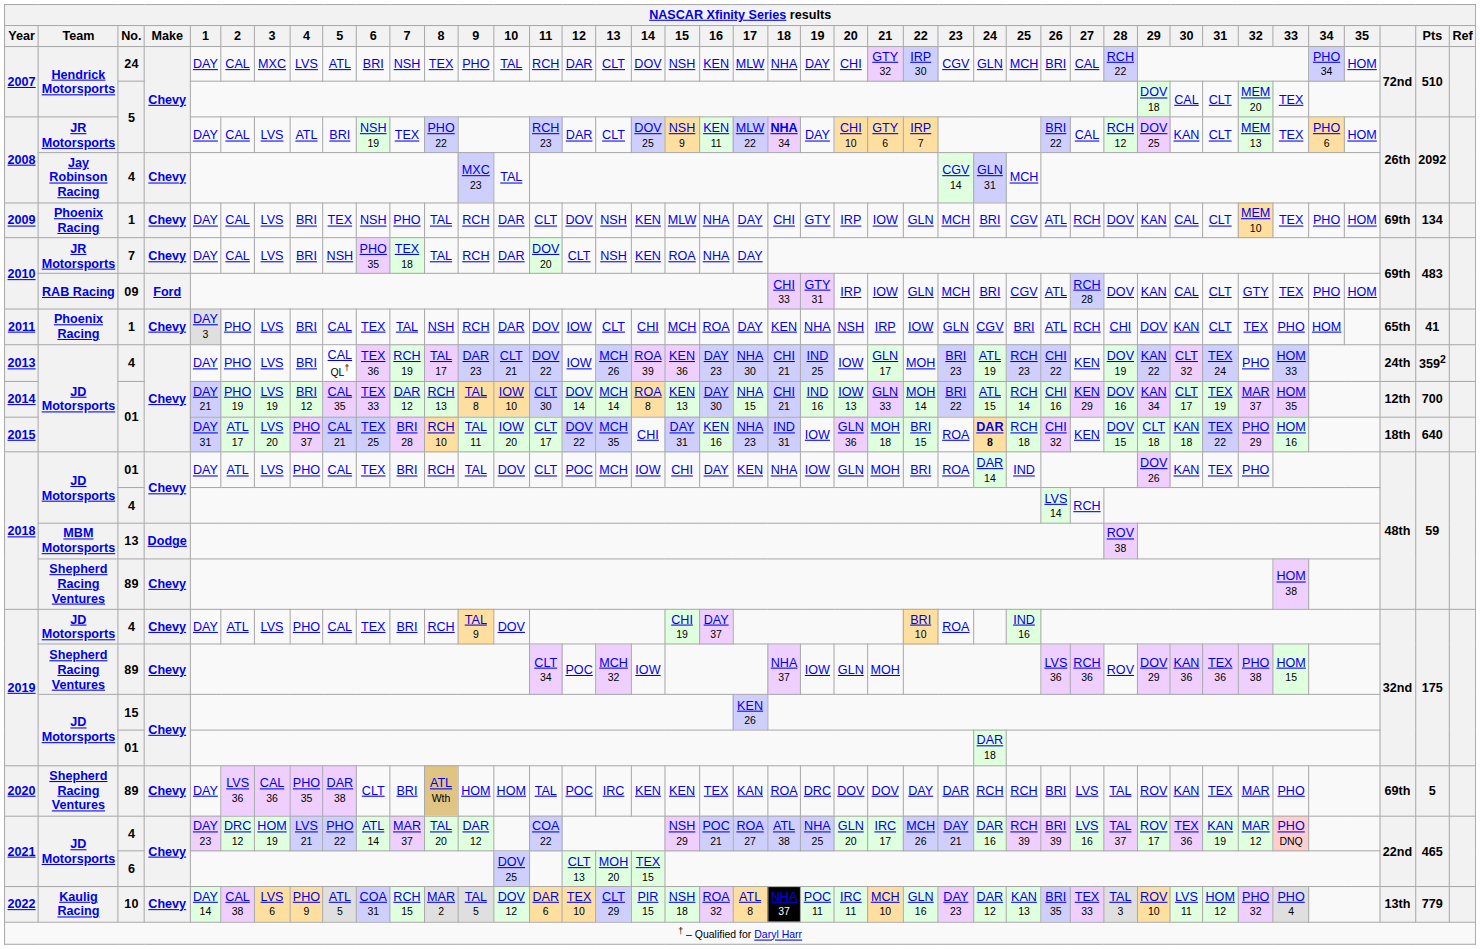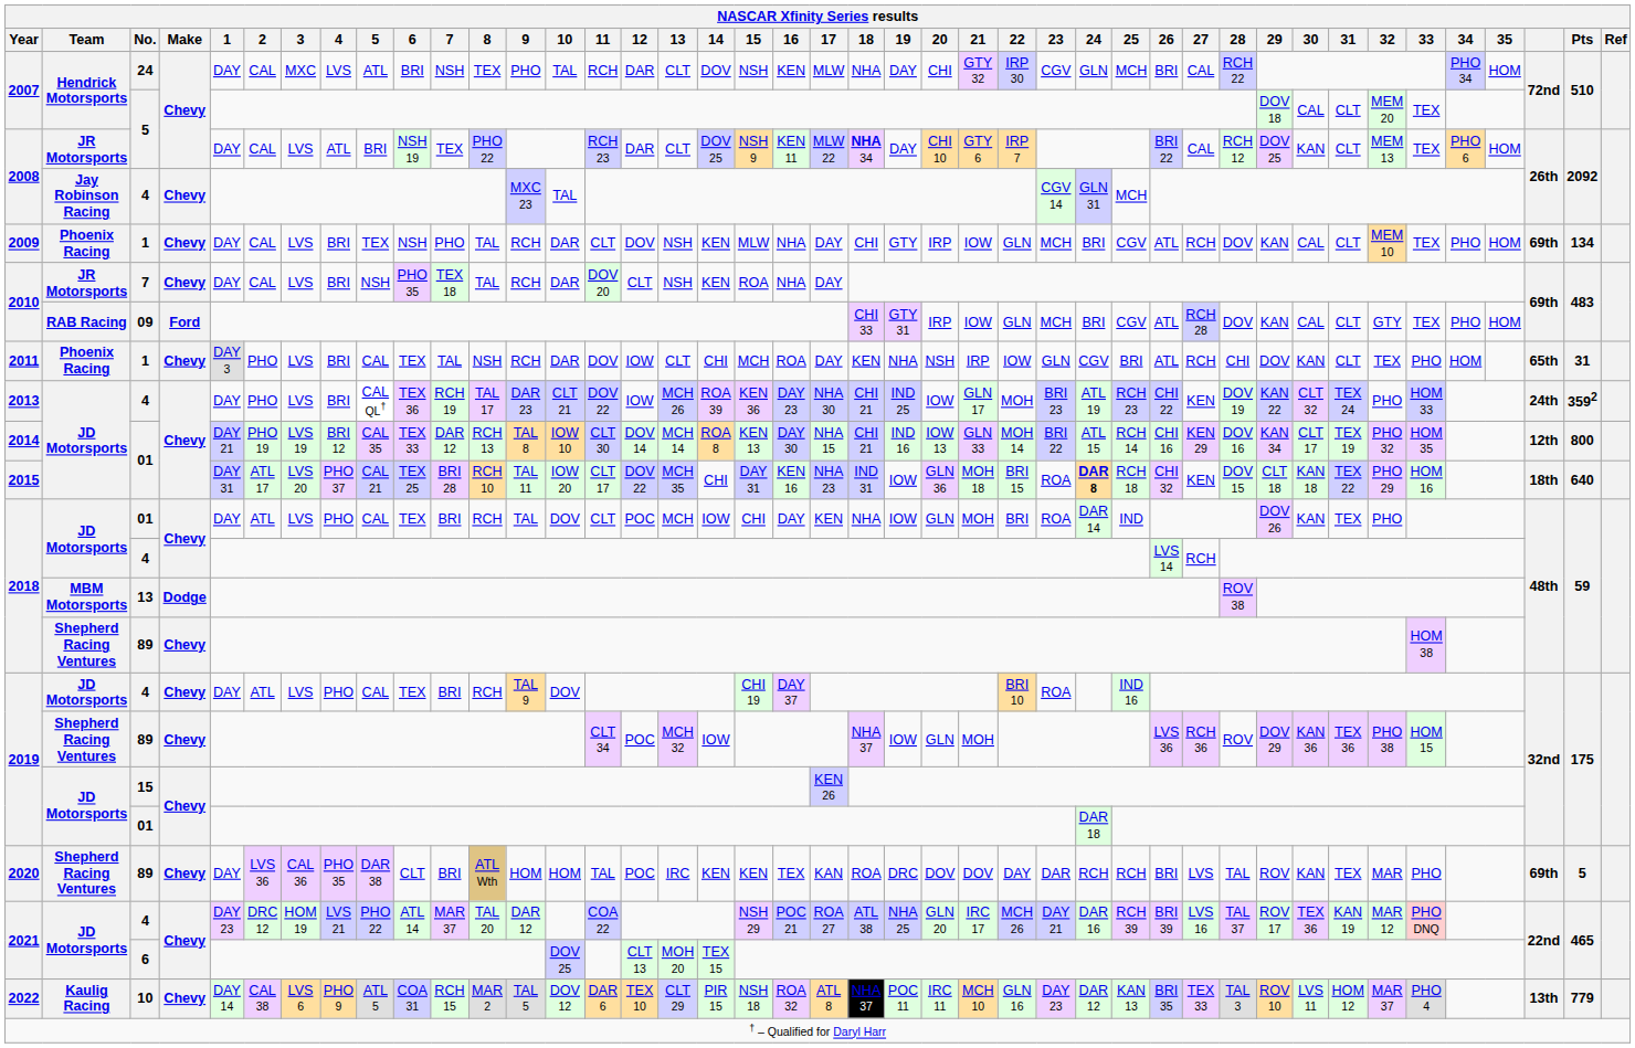2011 | Pts: 41 -> 31
2014 | 32: MAR 37 -> PHO 32
2014 | Pts: 700 -> 800
2022 | 32: PHO 32 -> MAR 37
